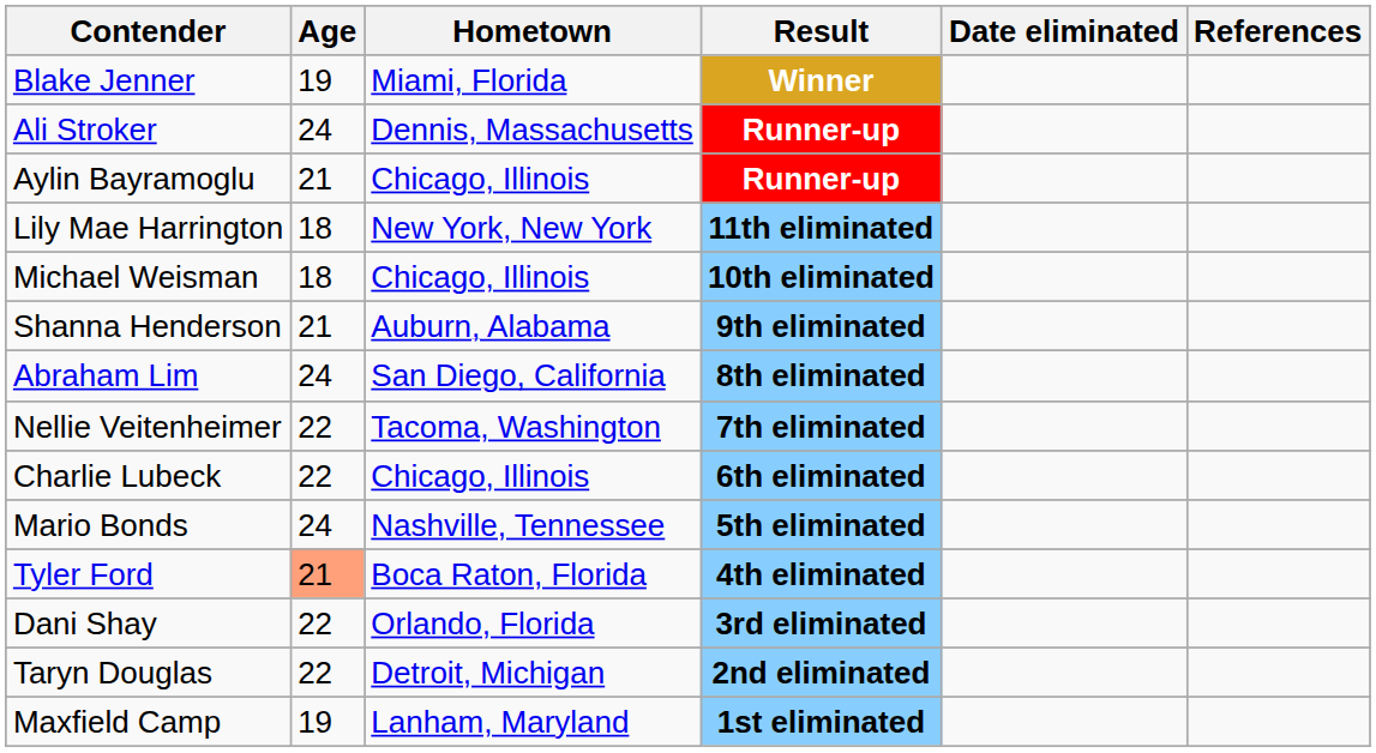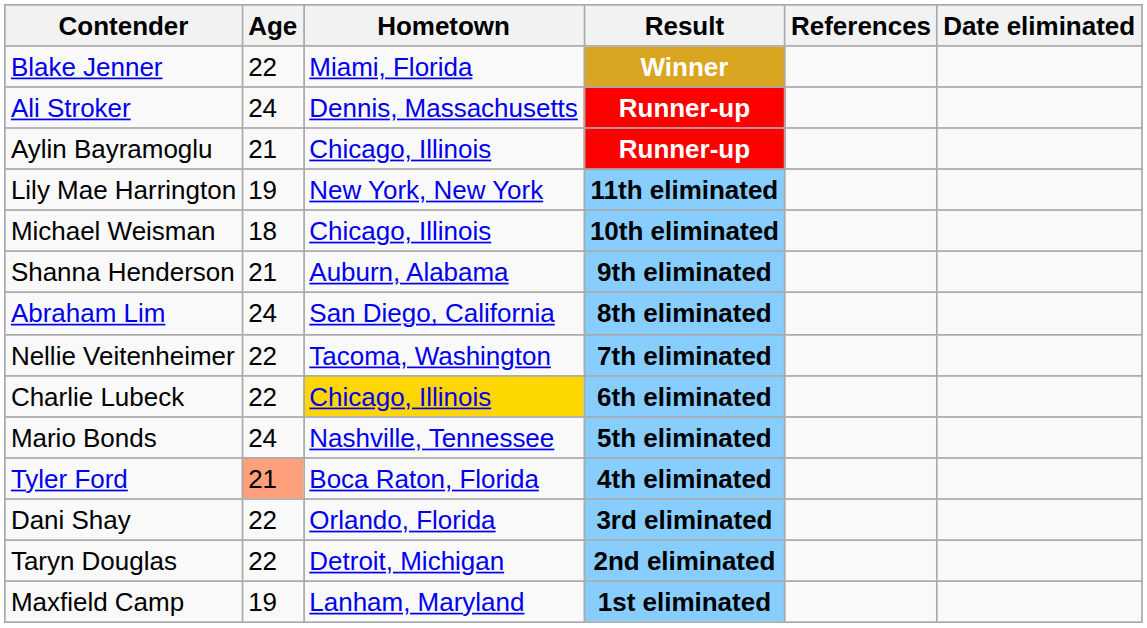columns swapped: Date eliminated <-> References
Blake Jenner | Age: 19 -> 22
Lily Mae Harrington | Age: 18 -> 19
Charlie Lubeck | Hometown: no background -> gold background
